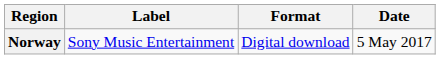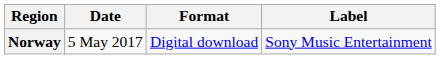columns swapped: Date <-> Label
